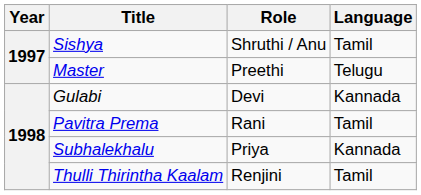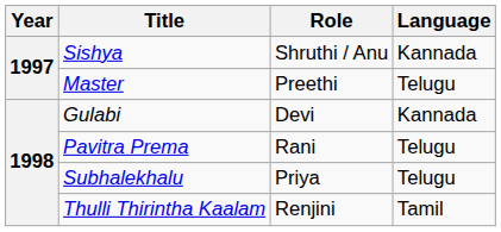Sishya | Language: Tamil -> Kannada
Pavitra Prema | Language: Tamil -> Telugu
Subhalekhalu | Language: Kannada -> Telugu
